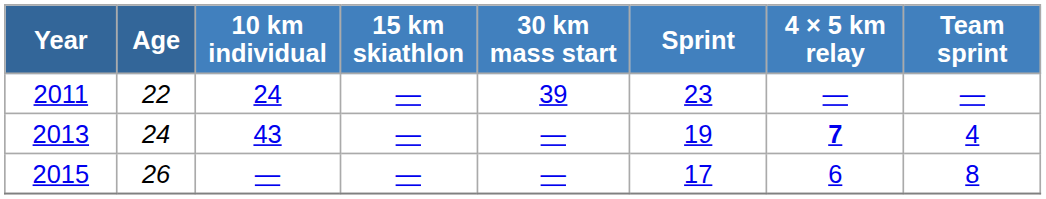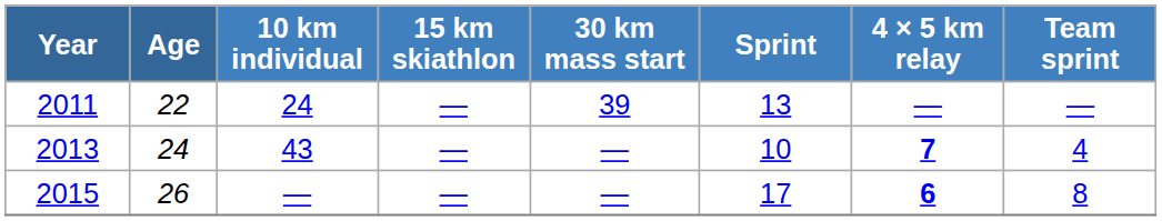2011 | Sprint: 23 -> 13
2013 | Sprint: 19 -> 10
2015 | 4 × 5 km relay: normal -> bold
